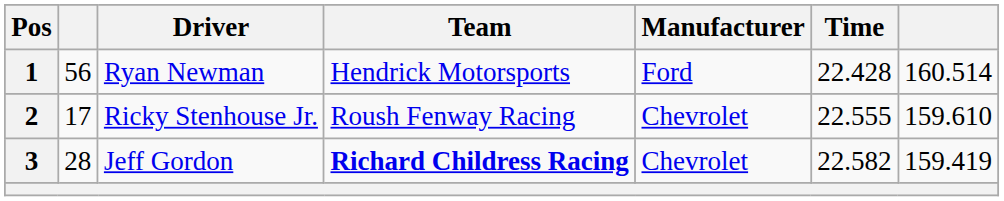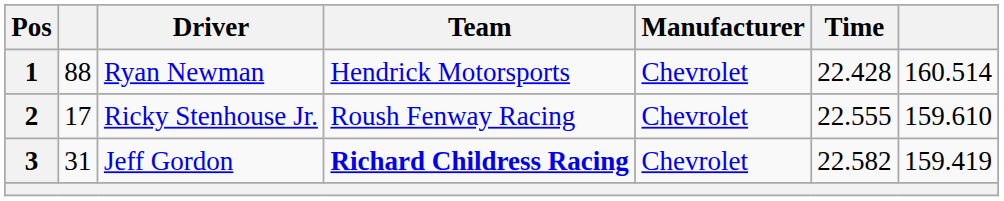1 | column 2: 56 -> 88
1 | Manufacturer: Ford -> Chevrolet
3 | column 2: 28 -> 31
